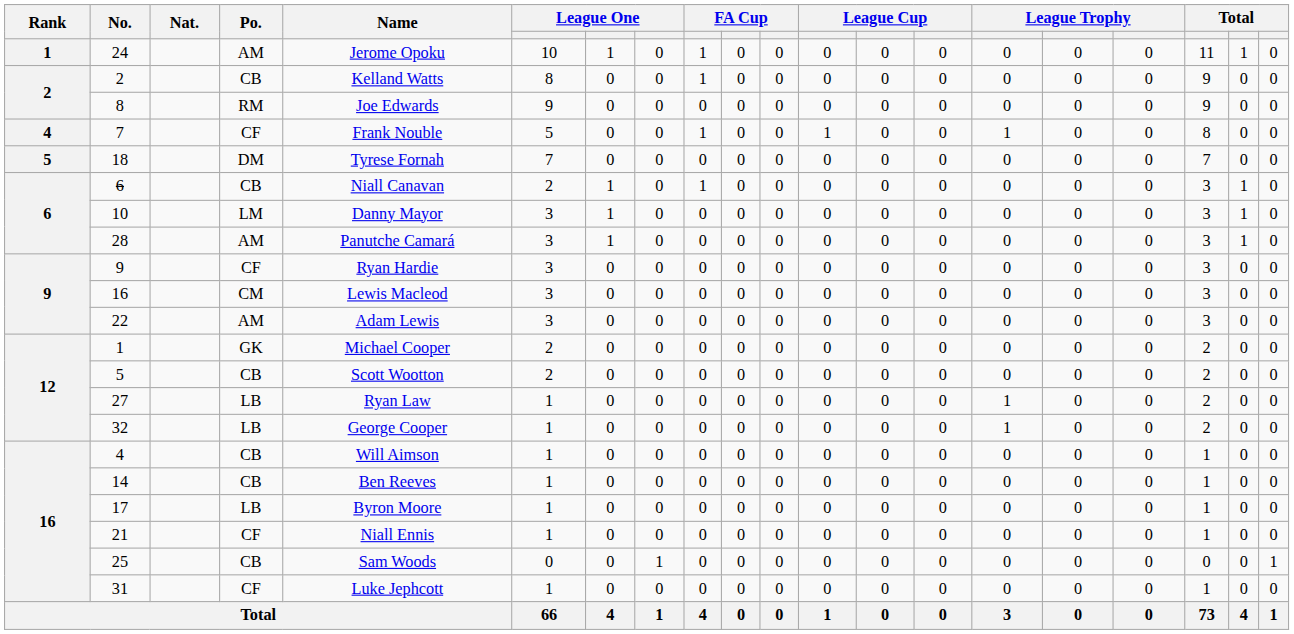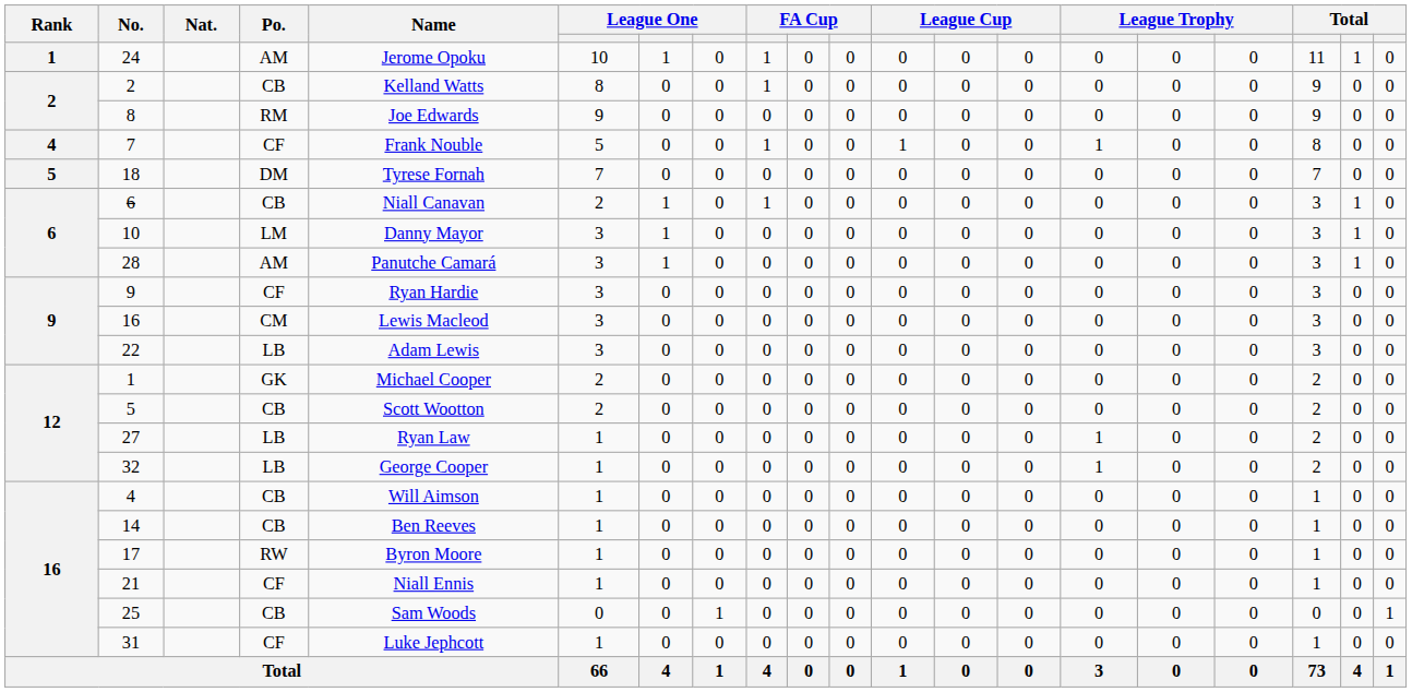22 | Po.: AM -> LB
17 | Po.: LB -> RW
